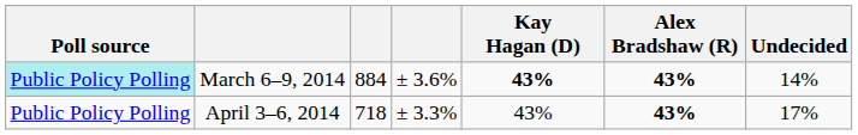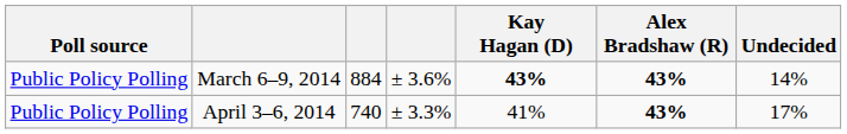March 6–9, 2014 | Poll source: paleturquoise background -> no background
April 3–6, 2014 | column 3: 718 -> 740
April 3–6, 2014 | Kay Hagan (D): 43% -> 41%
